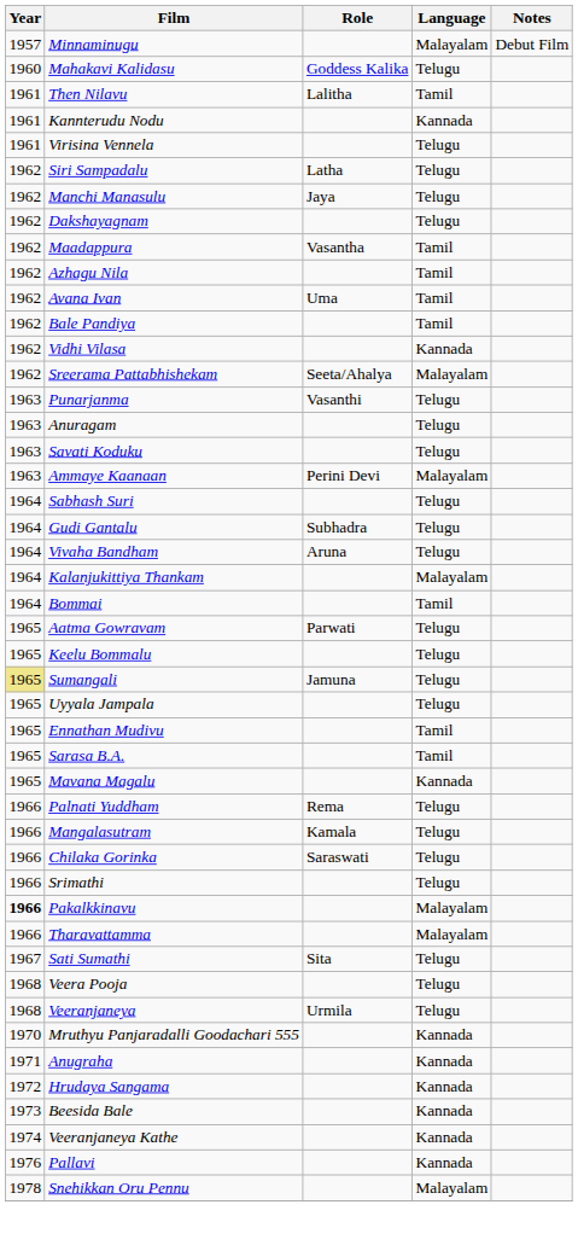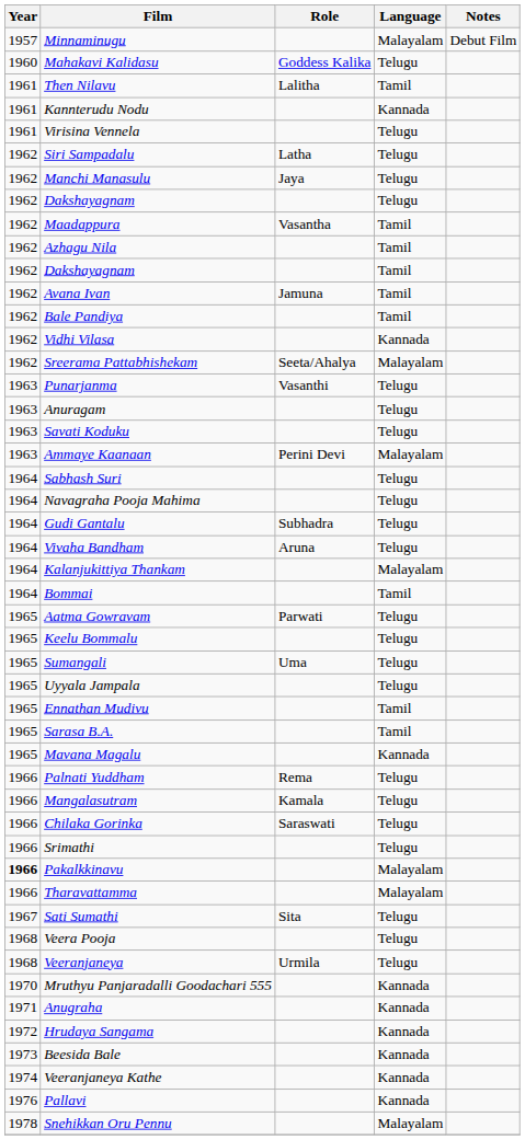+ row: 1962 | Dakshayagnam | Tamil
Avana Ivan | Role: Uma -> Jamuna
+ row: 1964 | Navagraha Pooja Mahima | Telugu
Sumangali | Year: khaki background -> no background
Sumangali | Role: Jamuna -> Uma
